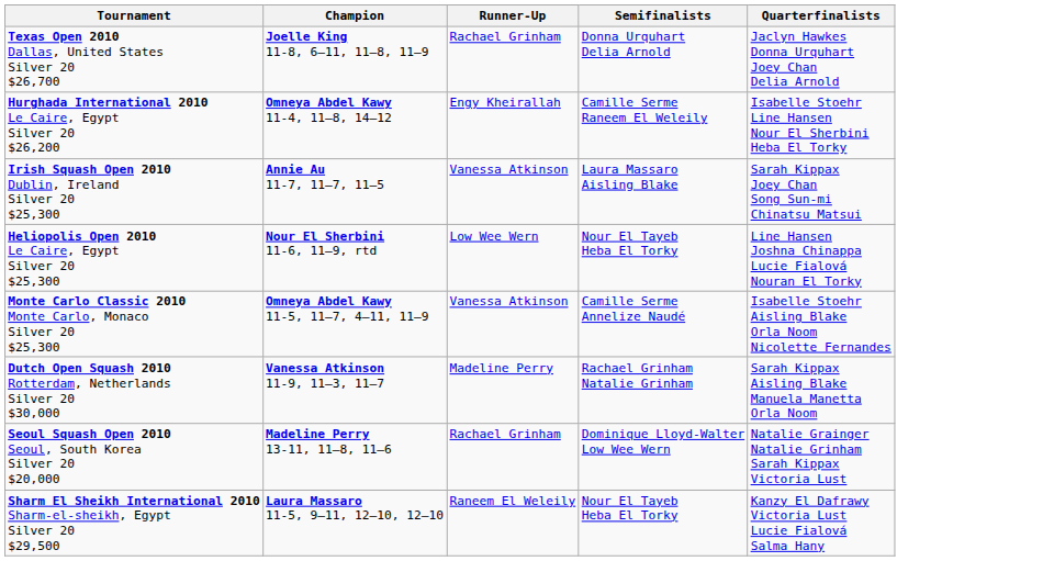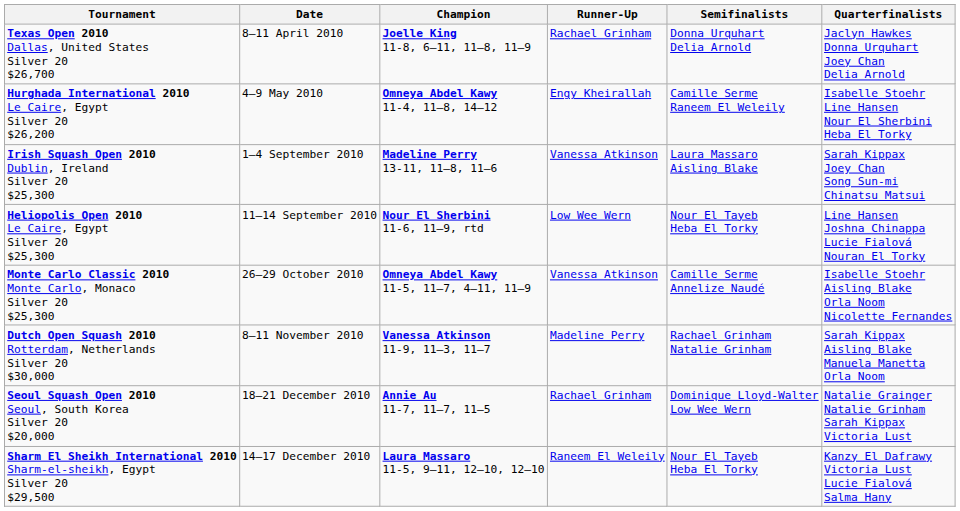+ column: Date | 8–11 April 2010 | 4–9 May 2010 | 1–4 September 2010 | 11–14 September 2010 | 26–29 October 2010 | 8–11 November 2010 | 18–21 December 2010 | 14–17 December 2010
Irish Squash Open 2010 Dublin, Ireland Silver 20 $25,300 | Champion: Annie Au 11-7, 11–7, 11–5 -> Madeline Perry 13-11, 11–8, 11–6
Seoul Squash Open 2010 Seoul, South Korea Silver 20 $20,000 | Champion: Madeline Perry 13-11, 11–8, 11–6 -> Annie Au 11-7, 11–7, 11–5
